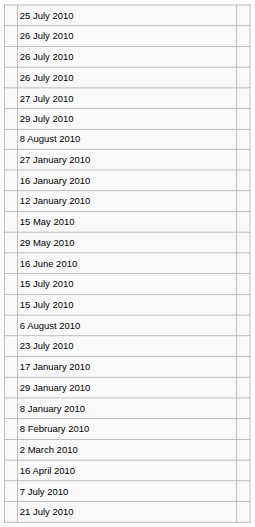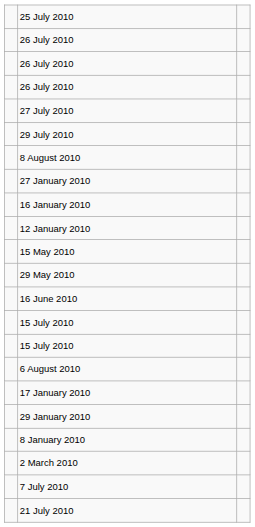- row: 23 July 2010
- row: 8 February 2010
- row: 16 April 2010
